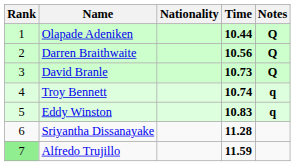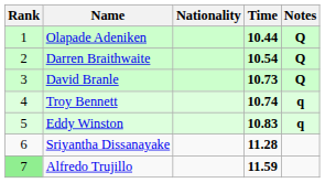Darren Braithwaite | Time: 10.56 -> 10.54
